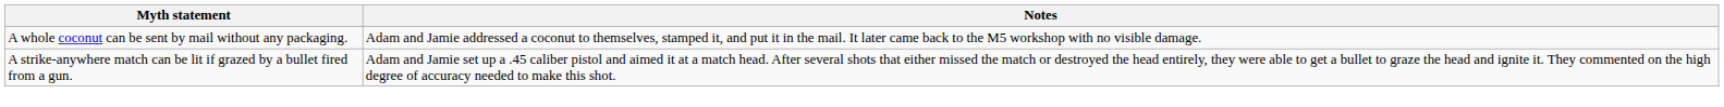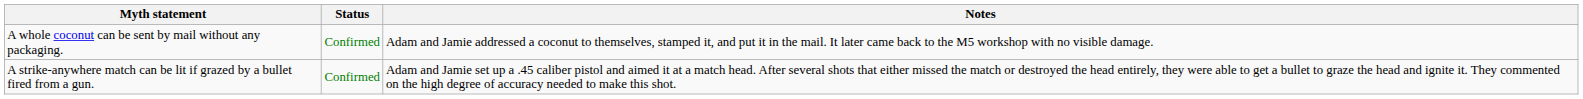+ column: Status | Confirmed | Confirmed
